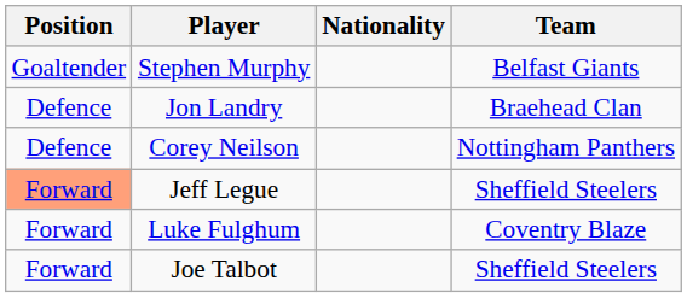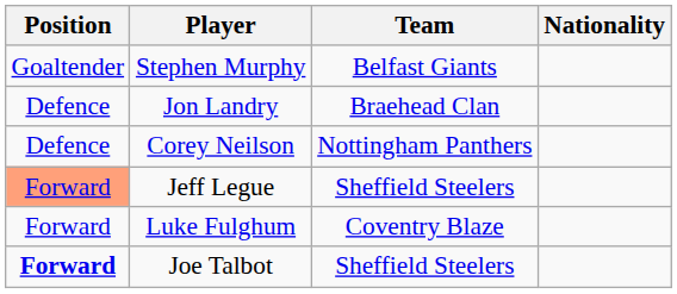columns swapped: Nationality <-> Team
Joe Talbot | Position: normal -> bold
